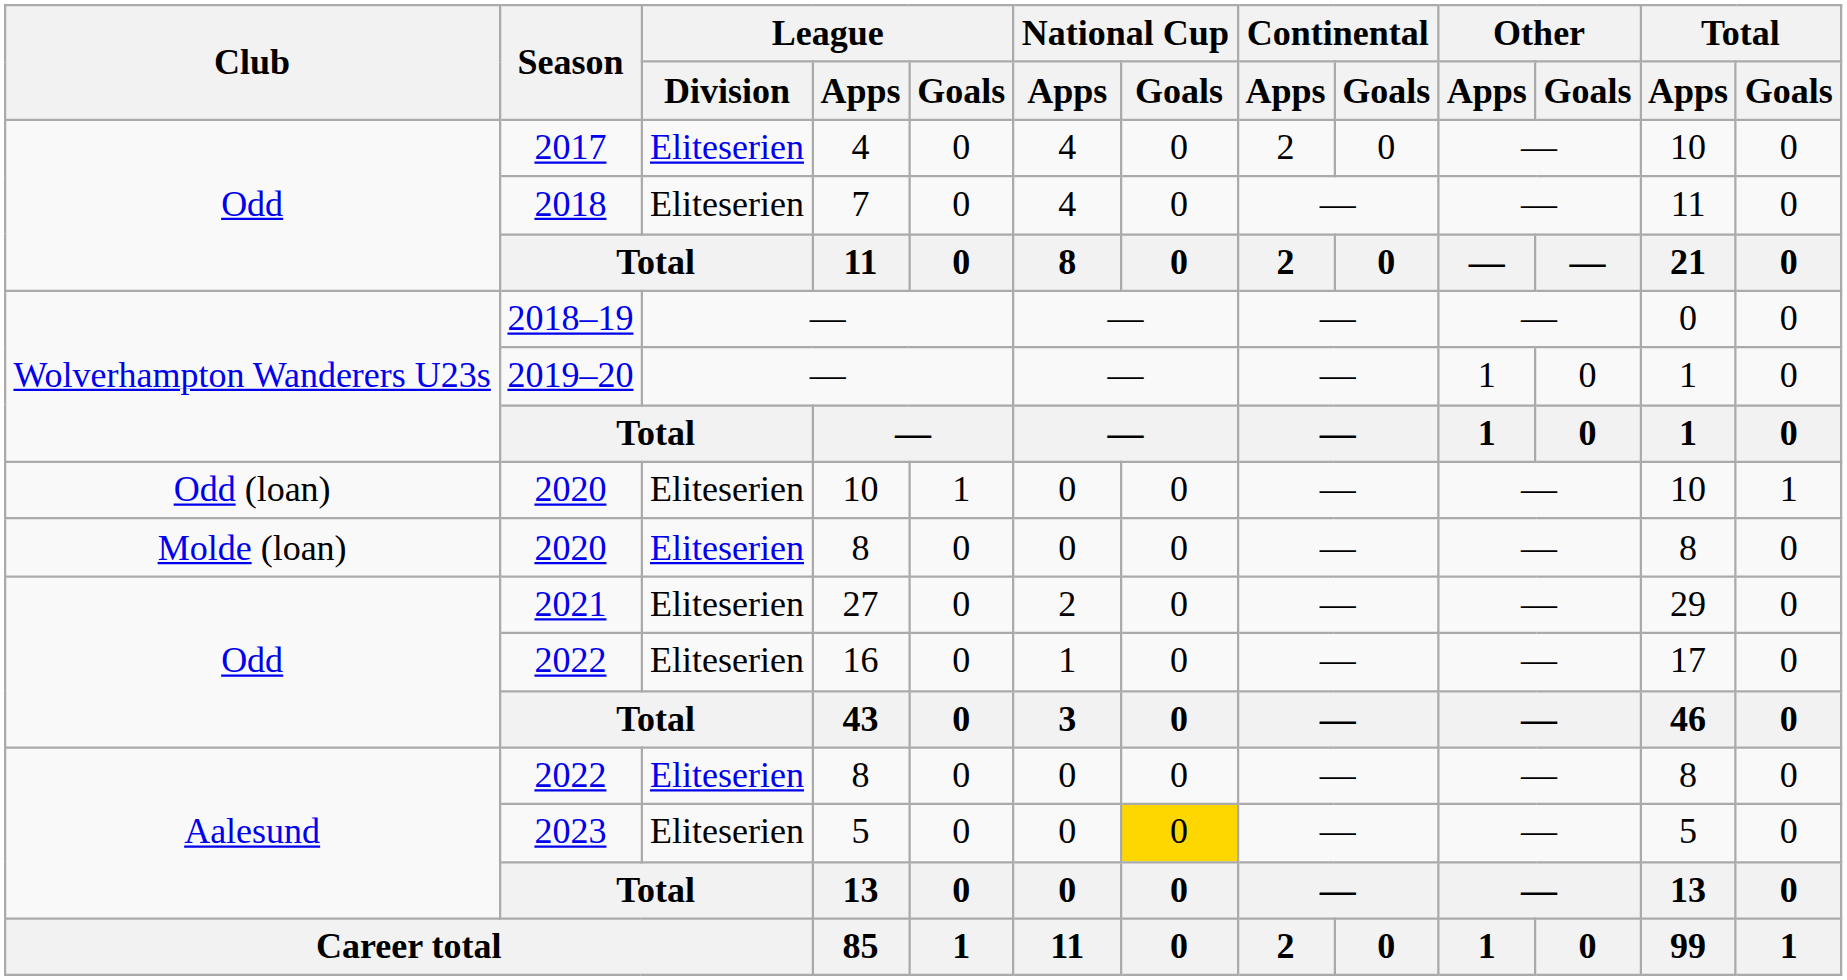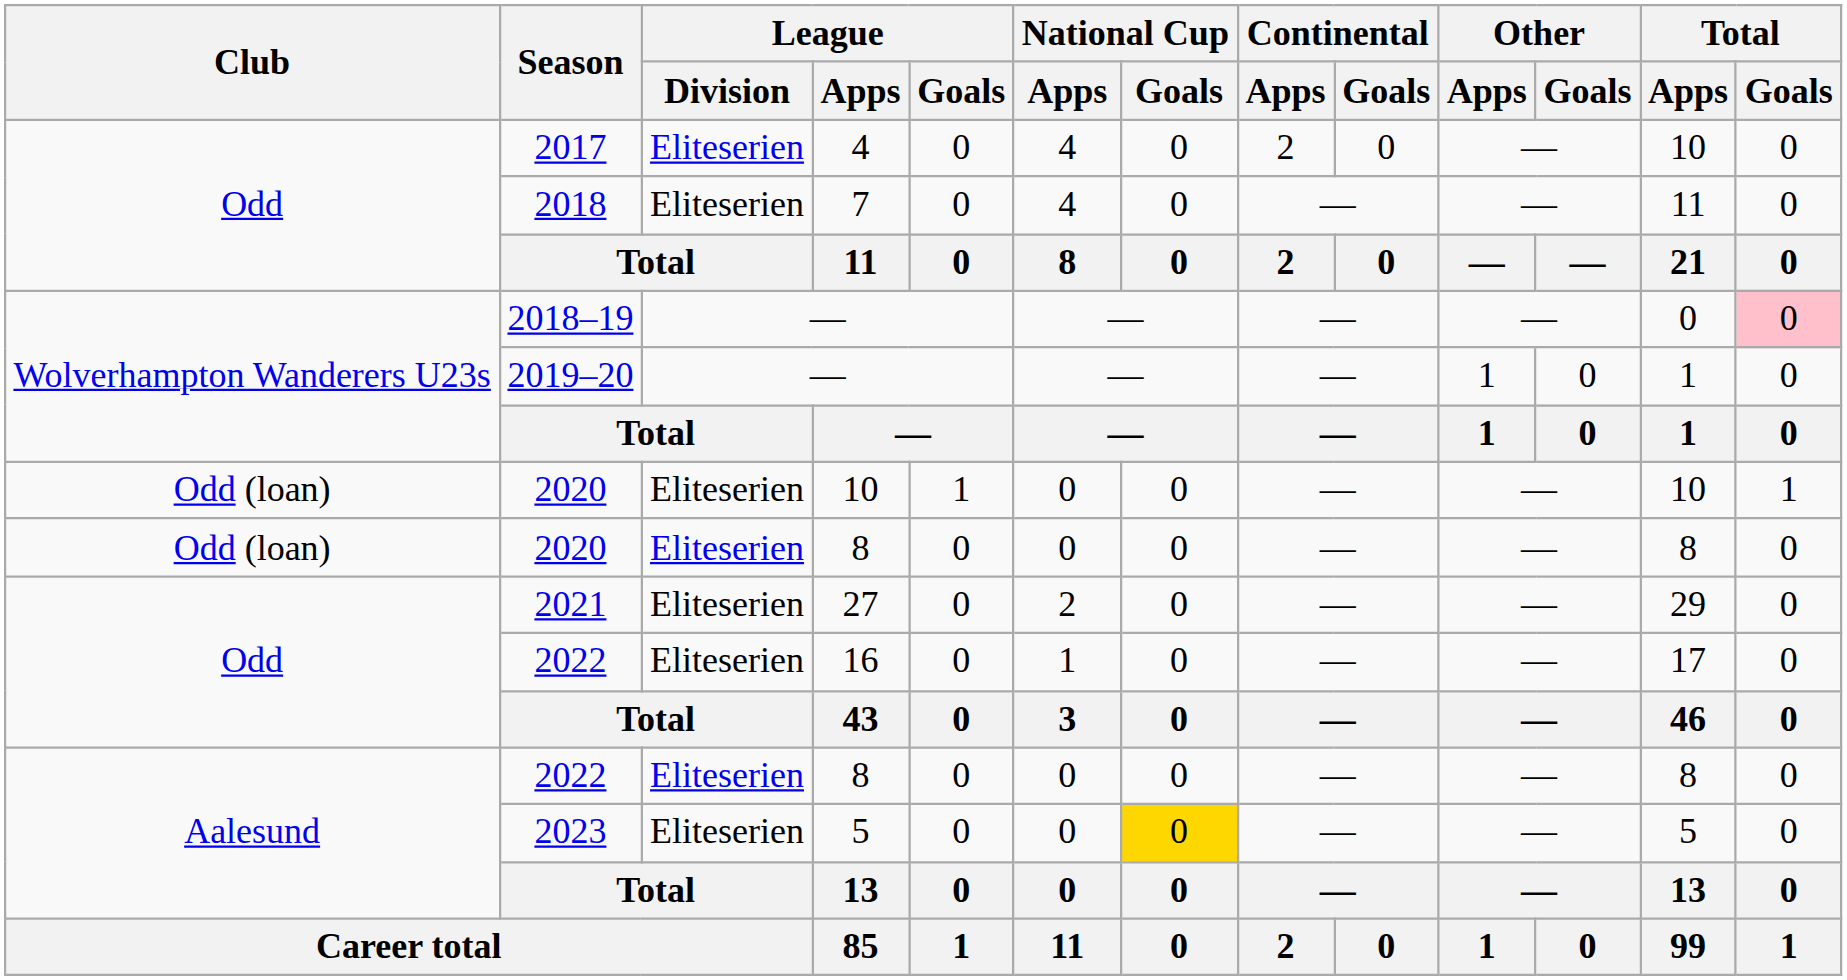2018–19 | Total / Goals: no background -> pink background
2020 / 8 | Club: Molde (loan) -> Odd (loan)
